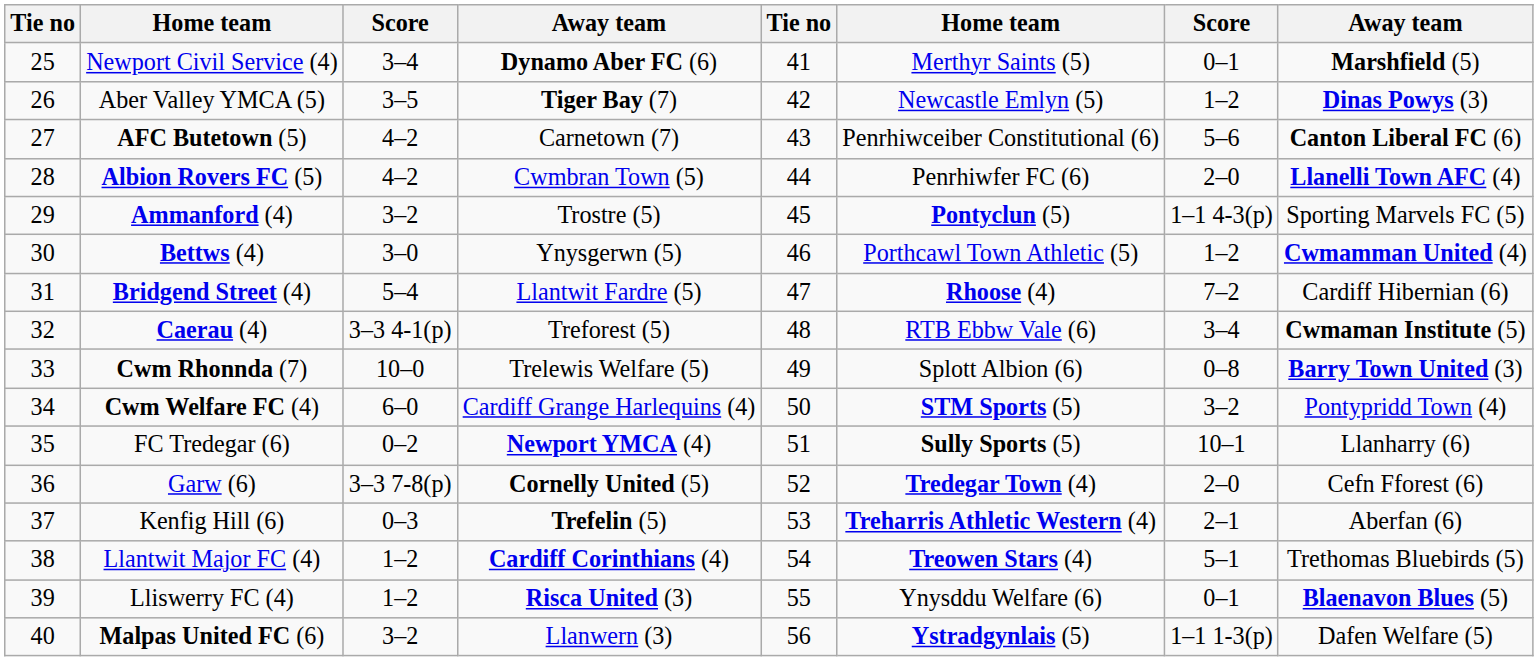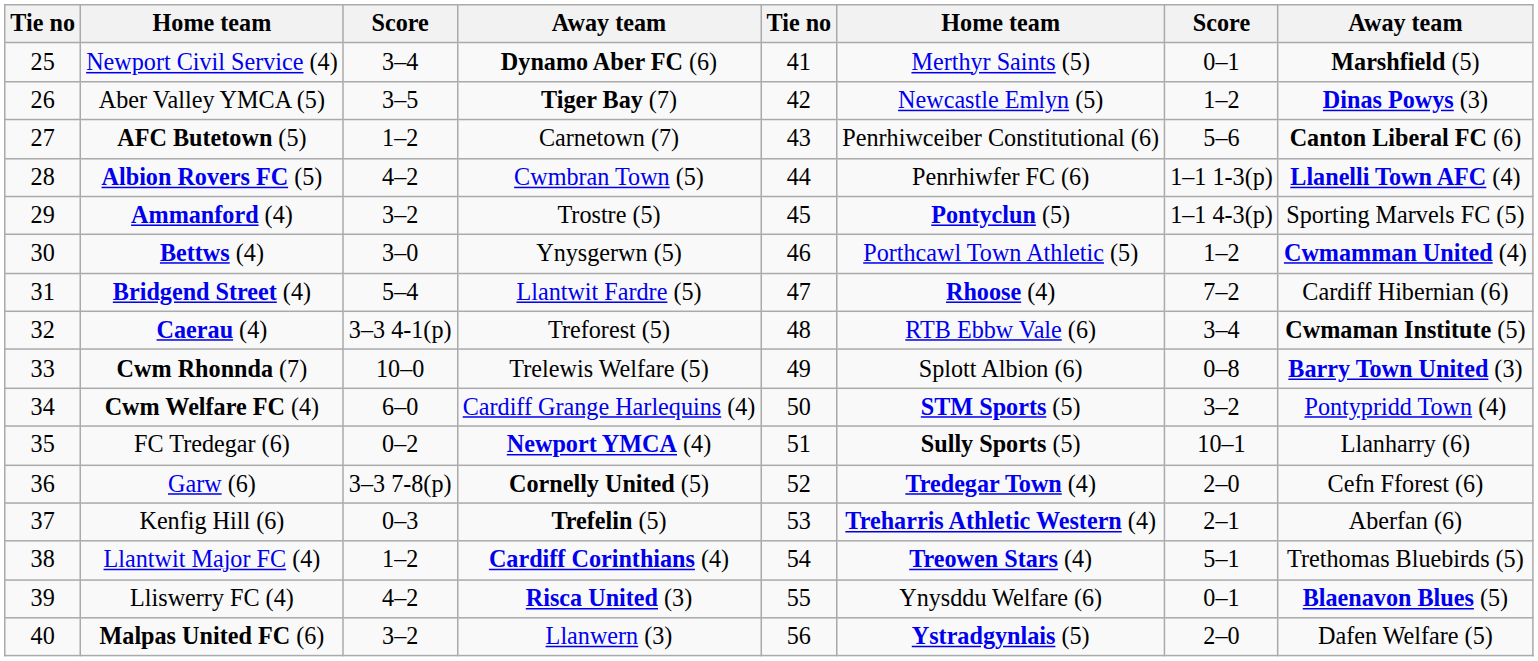AFC Butetown (5) | column 3: 4–2 -> 1–2
Albion Rovers FC (5) | column 7: 2–0 -> 1–1 1-3(p)
Lliswerry FC (4) | column 3: 1–2 -> 4–2
Malpas United FC (6) | column 7: 1–1 1-3(p) -> 2–0
